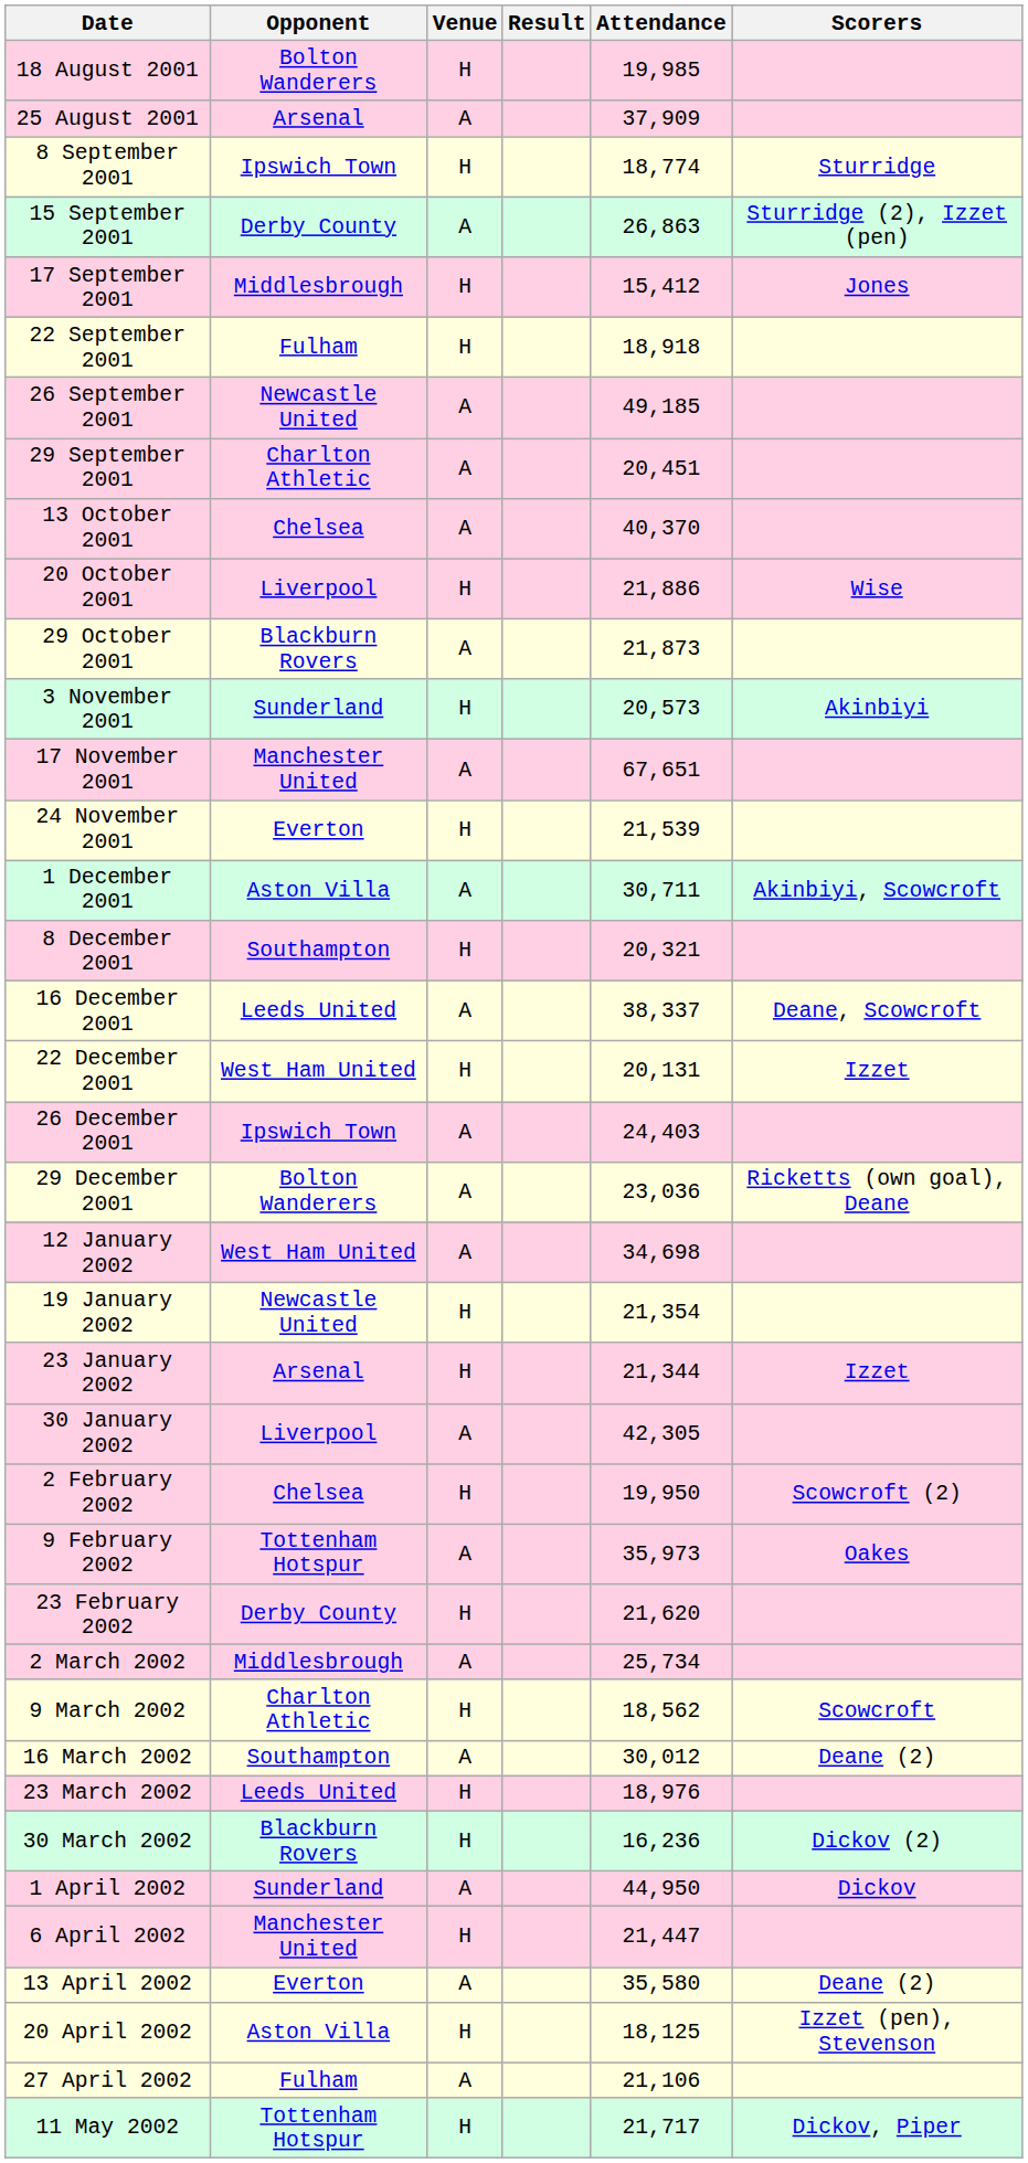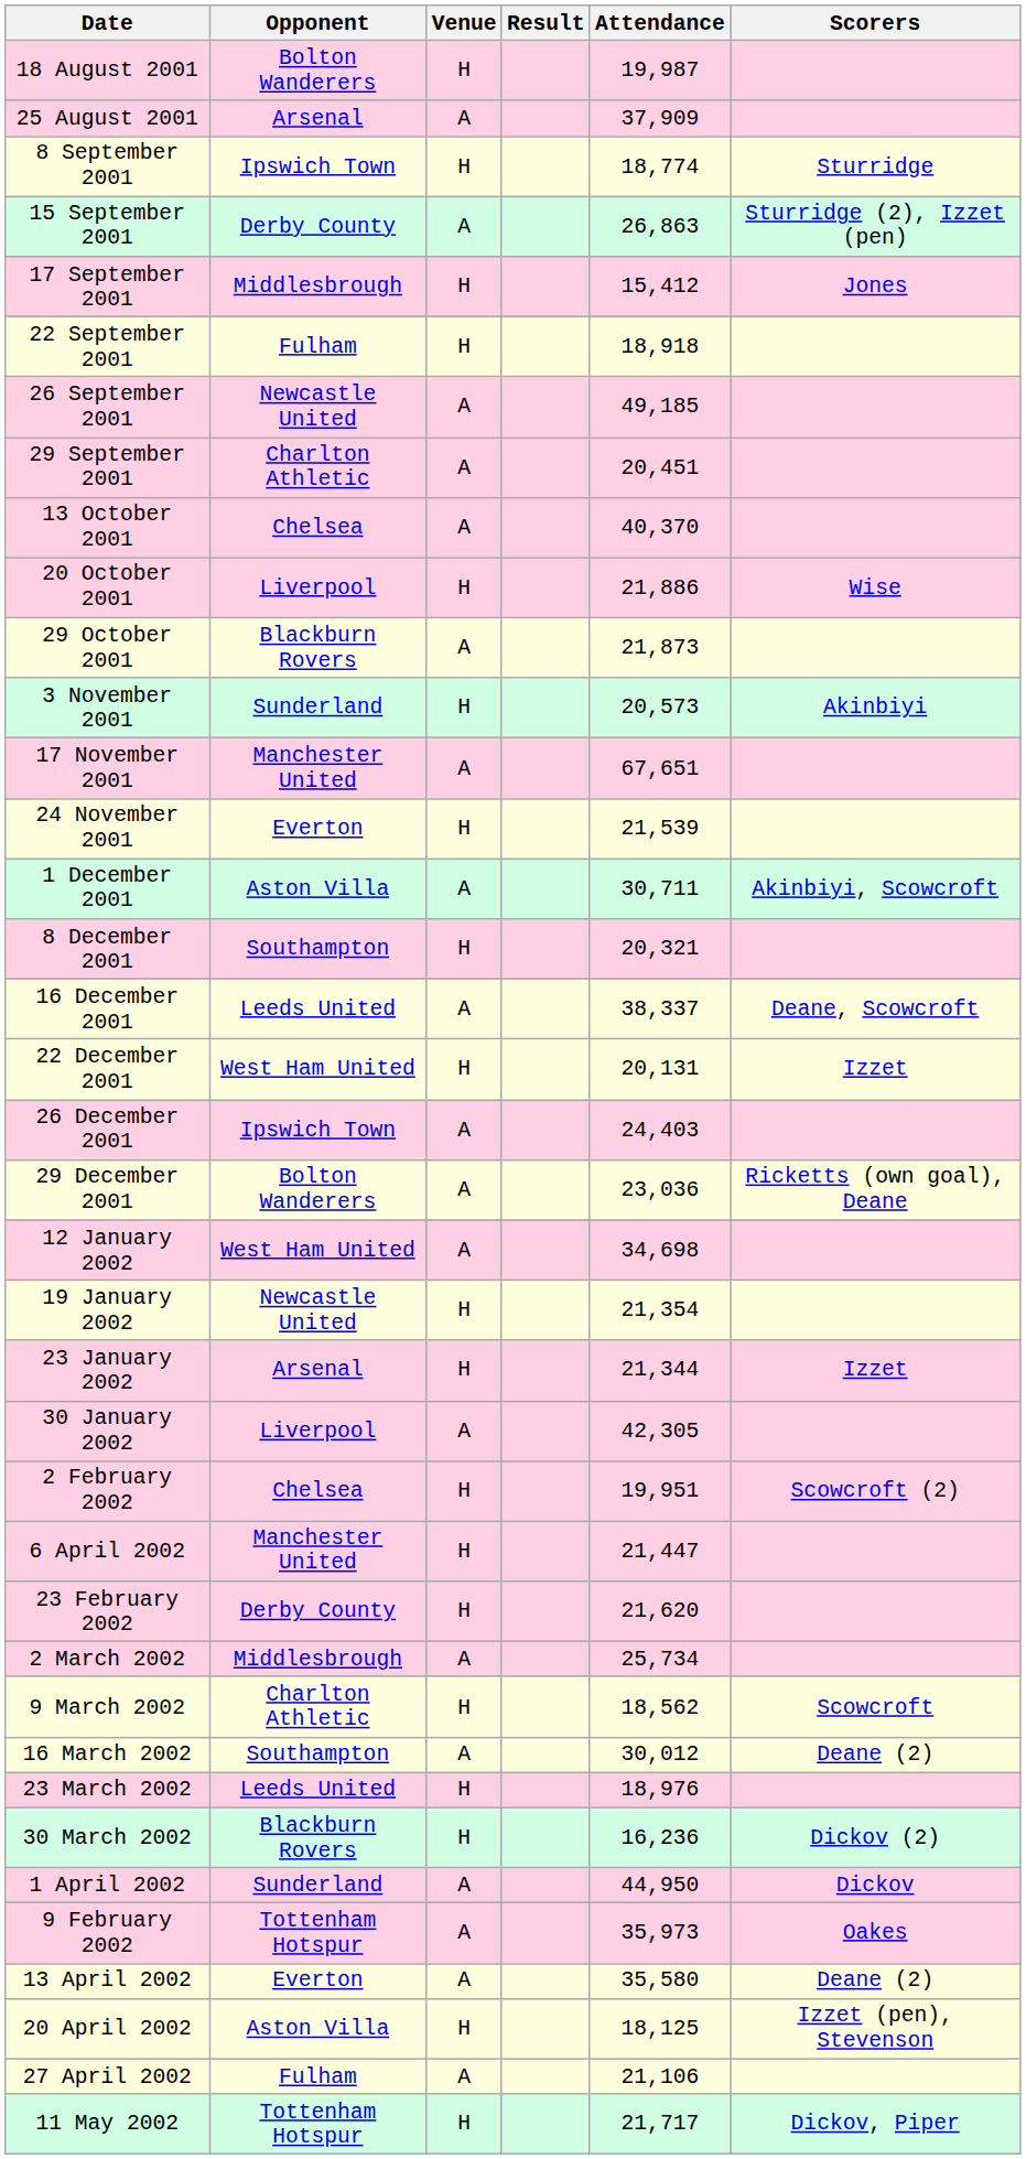18 August 2001 | Attendance: 19,985 -> 19,987
2 February 2002 | Attendance: 19,950 -> 19,951
rows swapped: 9 February 2002 <-> 6 April 2002
